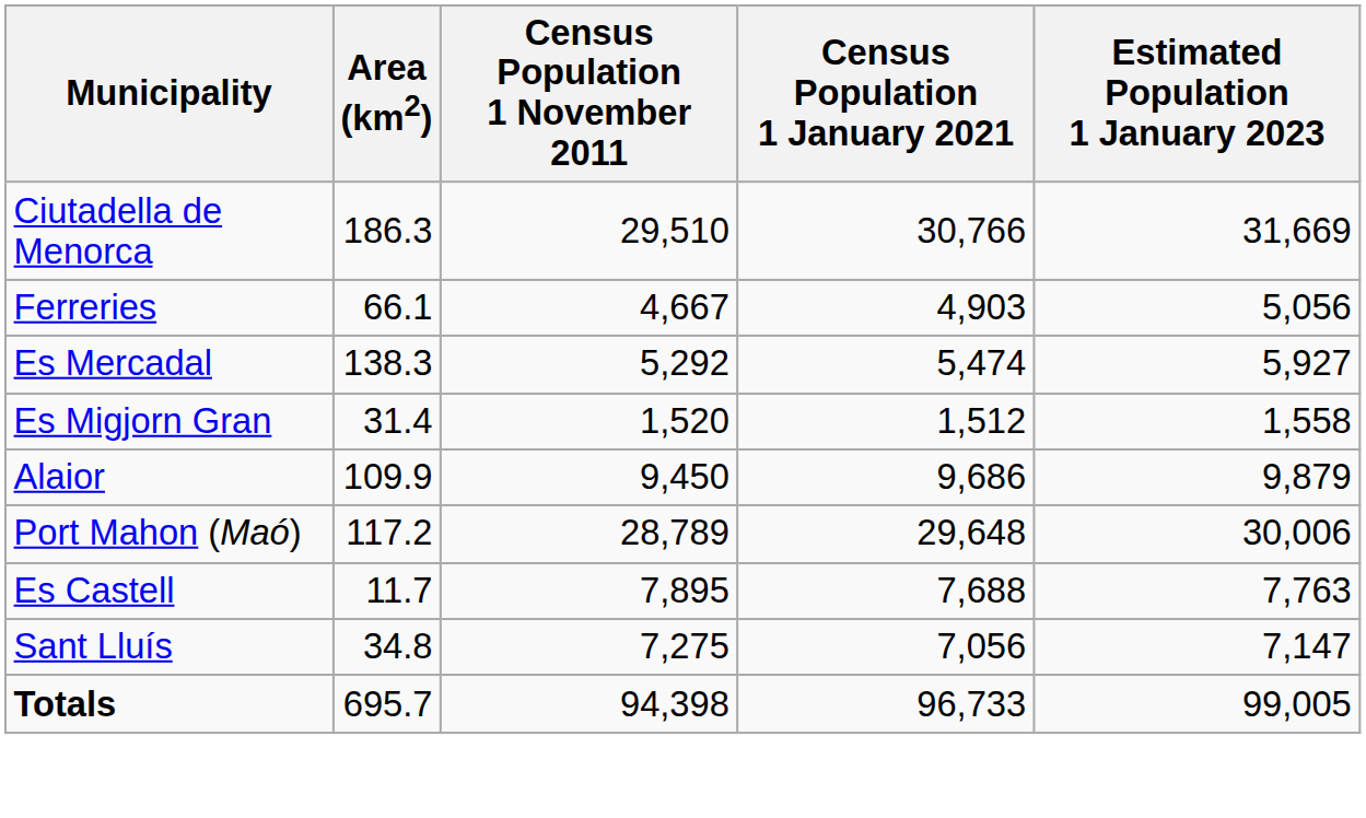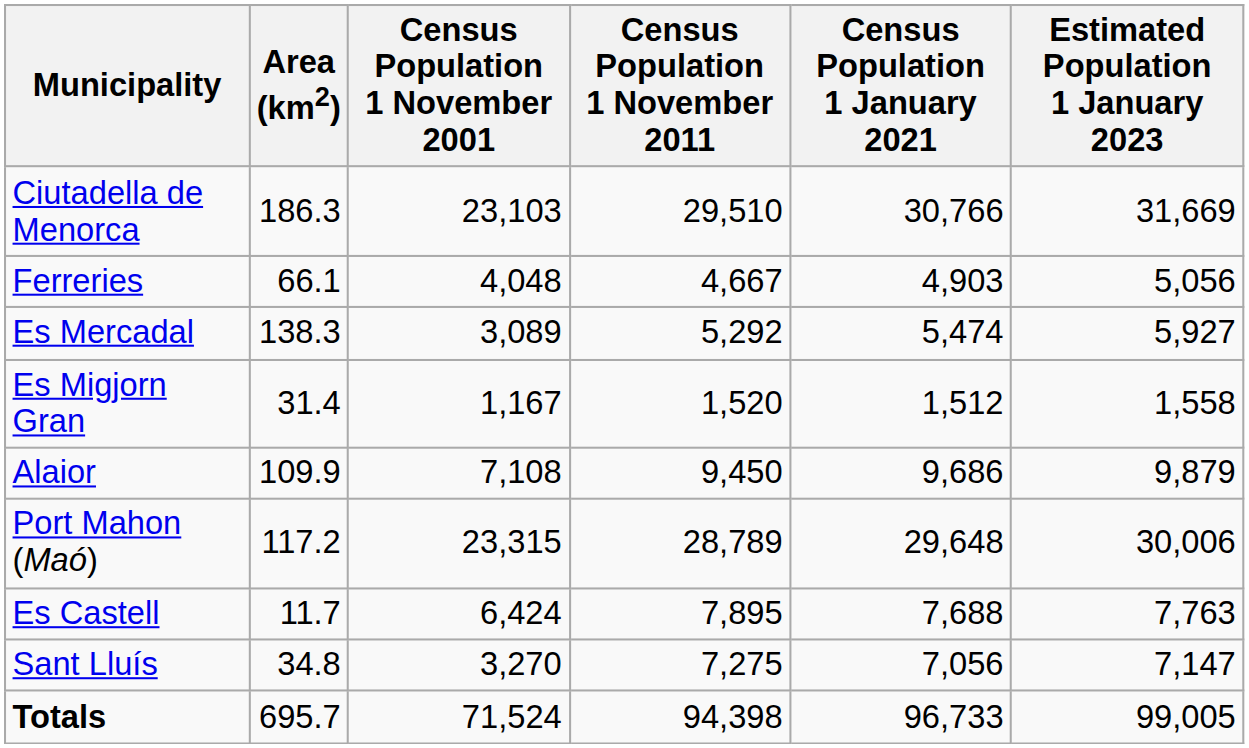+ column: Census Population 1 November 2001 | 23,103 | 4,048 | 3,089 | 1,167 | 7,108 | 23,315 | 6,424 | 3,270 | 71,524
